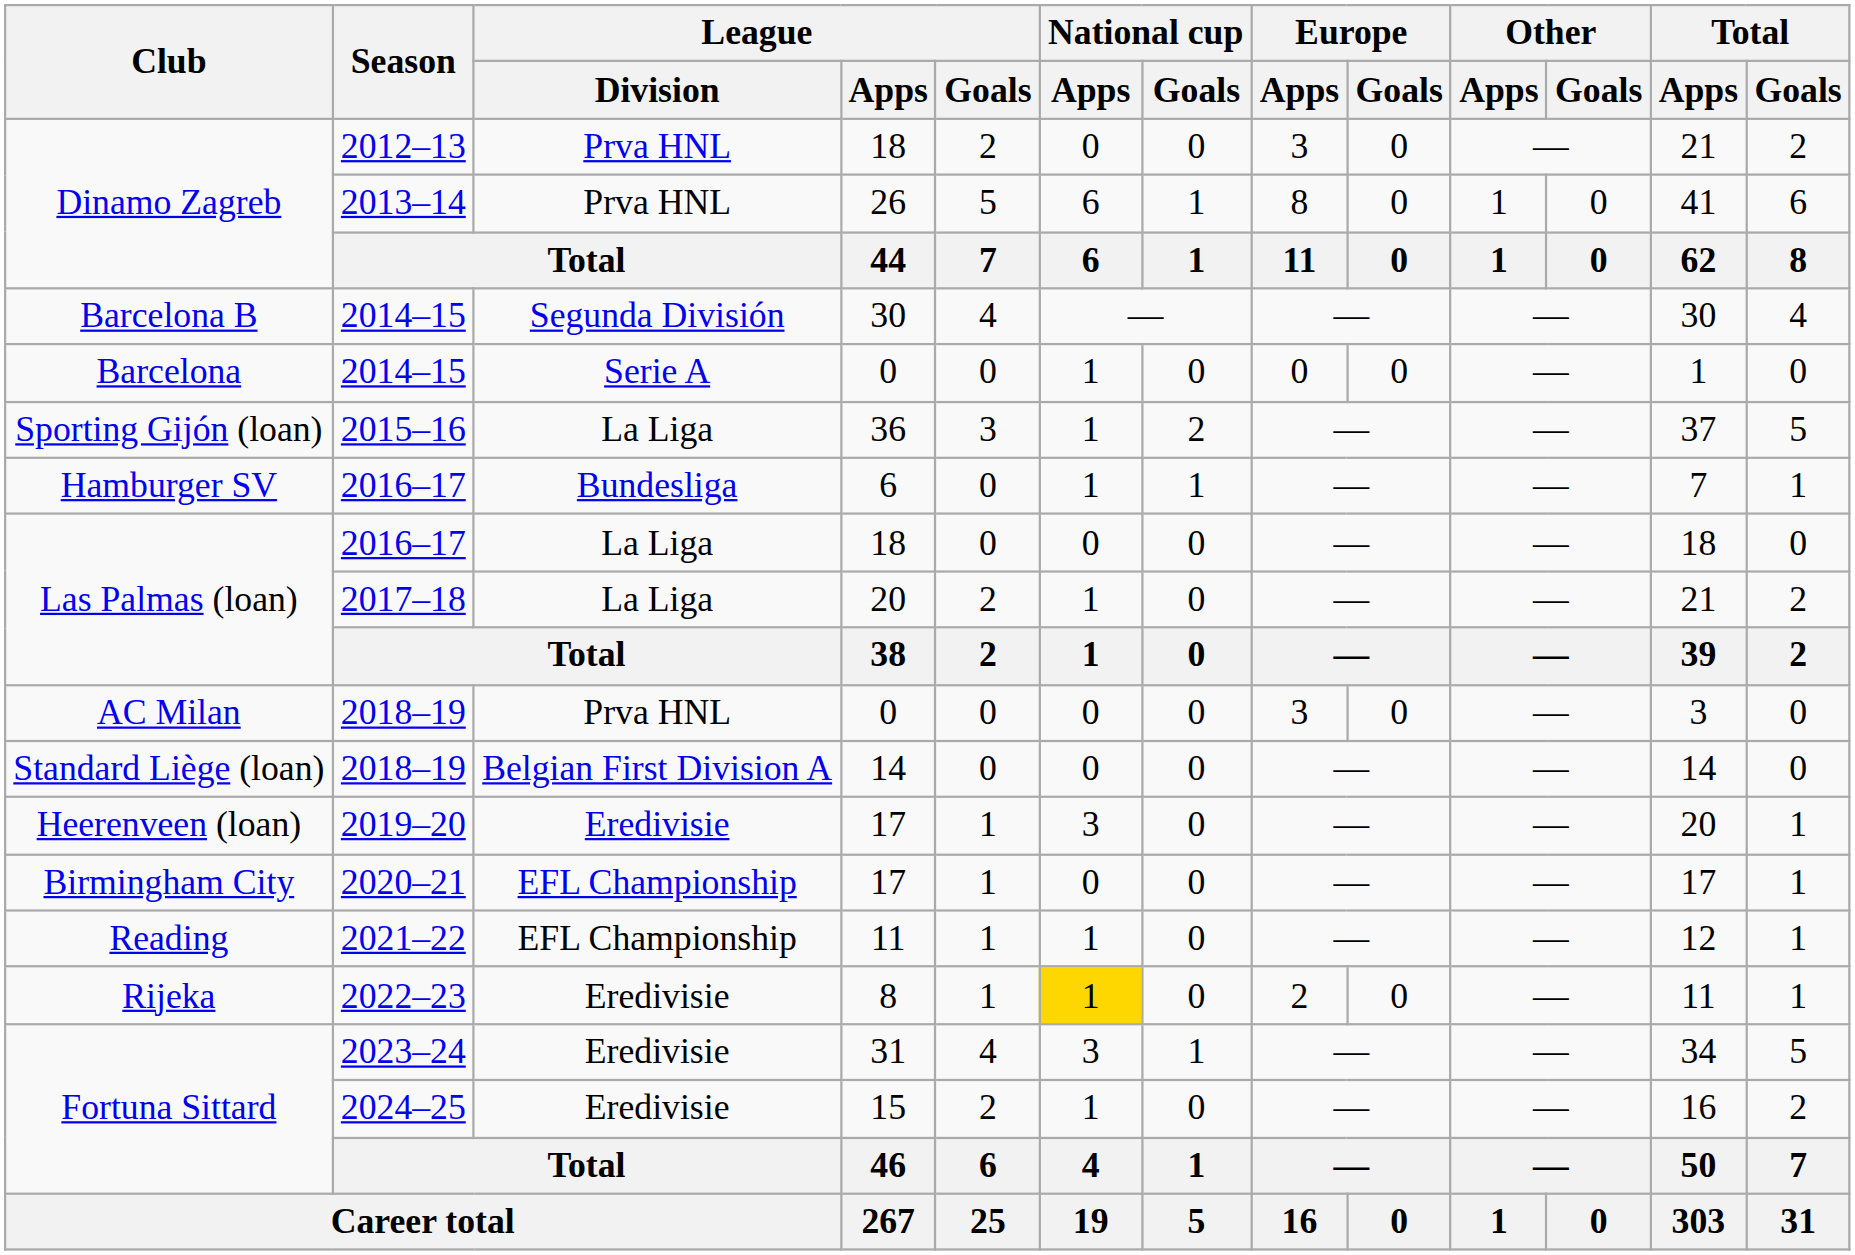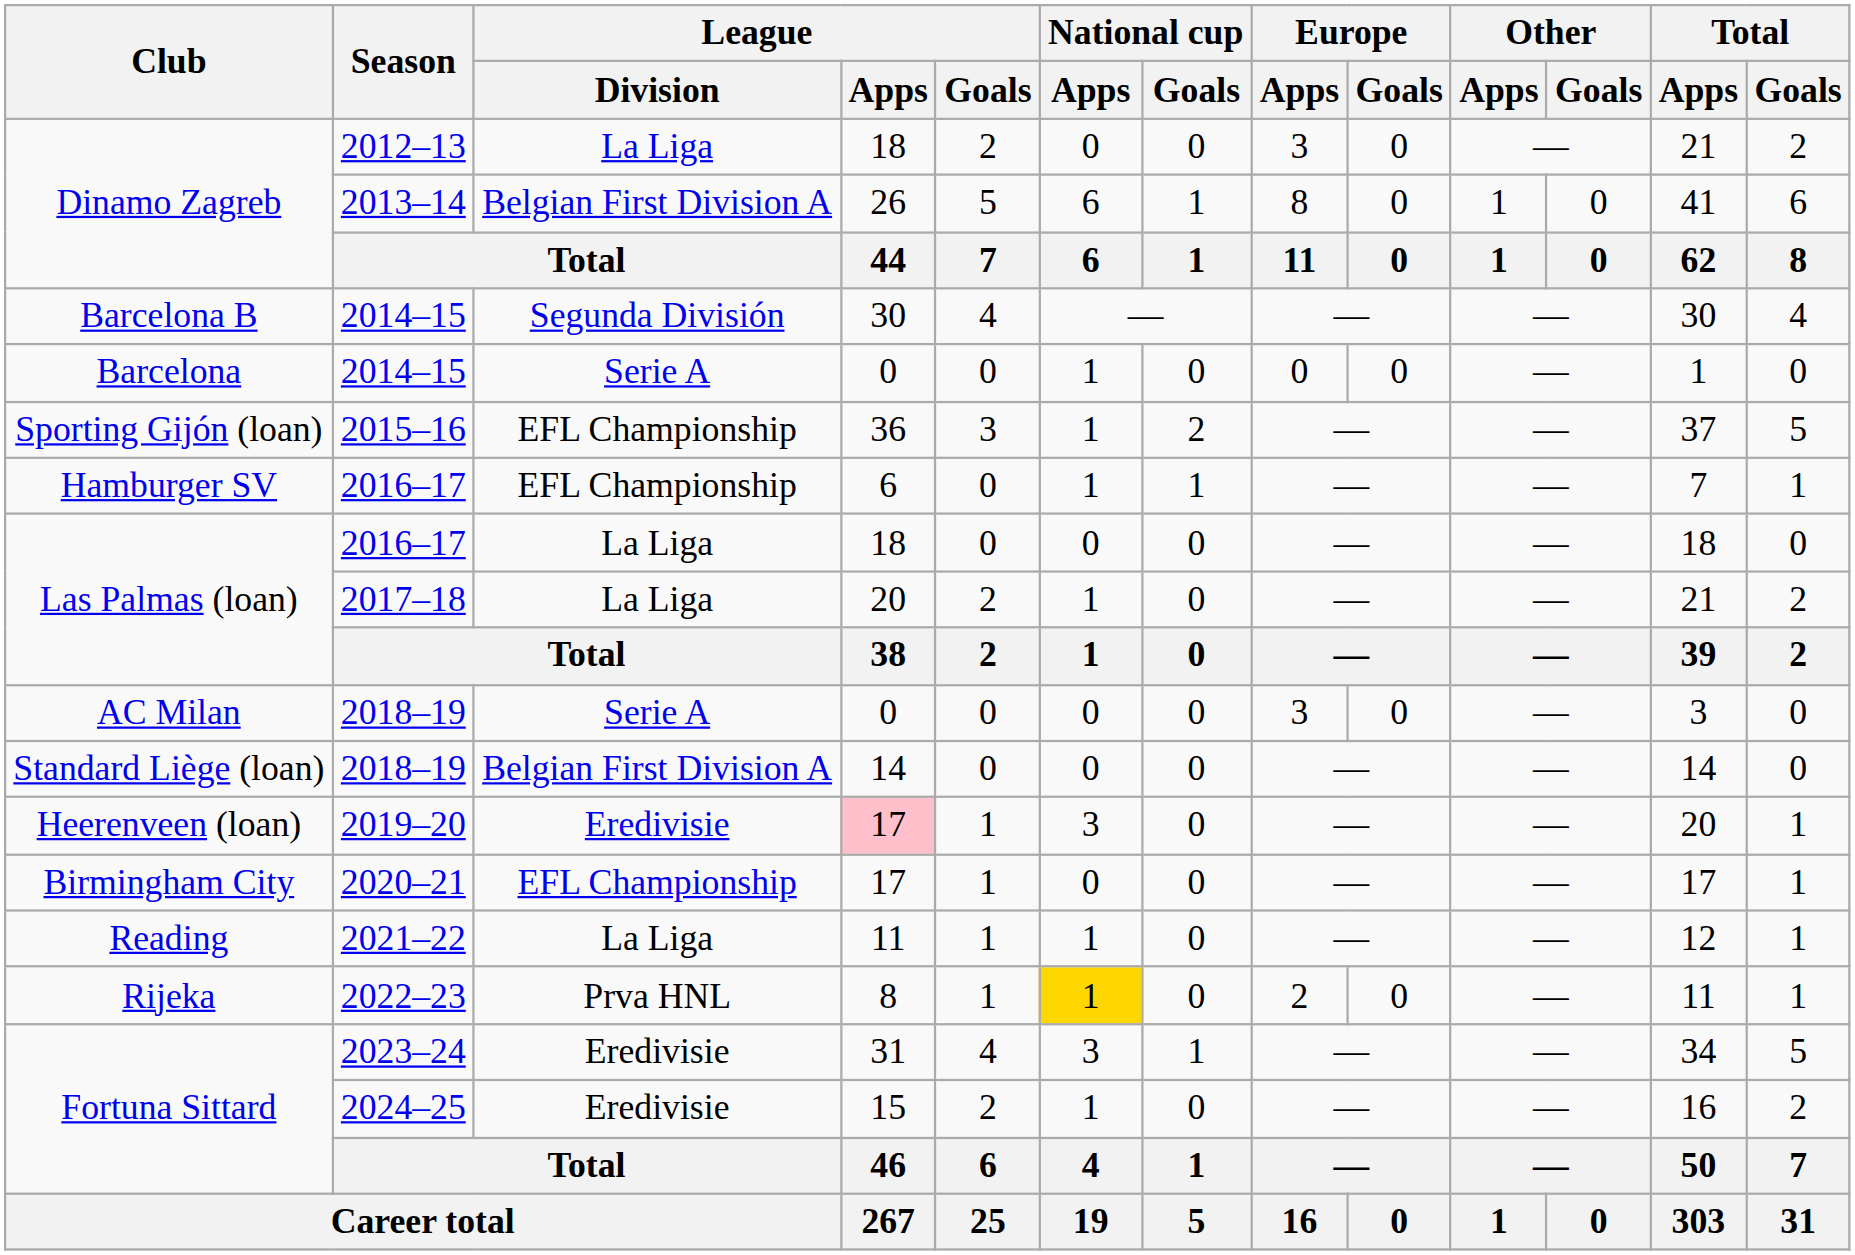Dinamo Zagreb / 2012–13 | League / Division: Prva HNL -> La Liga
Dinamo Zagreb / 2013–14 | League / Division: Prva HNL -> Belgian First Division A
Sporting Gijón (loan) | League / Division: La Liga -> EFL Championship
Hamburger SV | League / Division: Bundesliga -> EFL Championship
AC Milan | League / Division: Prva HNL -> Serie A
Heerenveen (loan) | League / Apps: no background -> pink background
Reading | League / Division: EFL Championship -> La Liga
Rijeka | League / Division: Eredivisie -> Prva HNL
